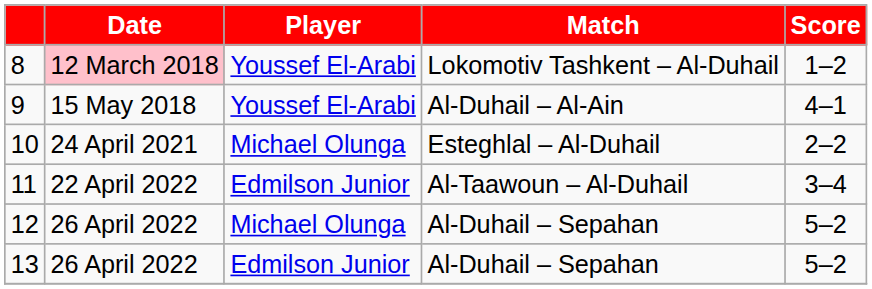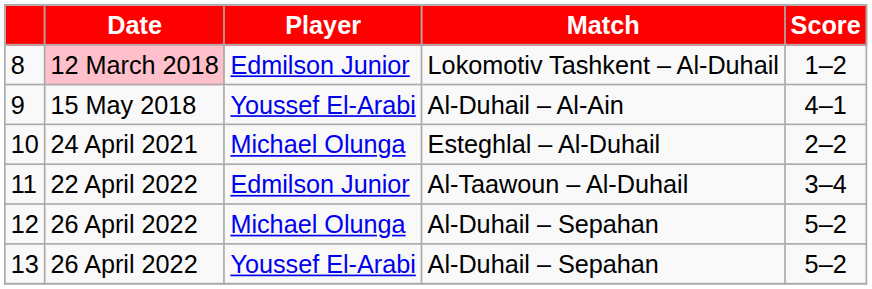8 | Player: Youssef El-Arabi -> Edmilson Junior
13 | Player: Edmilson Junior -> Youssef El-Arabi
